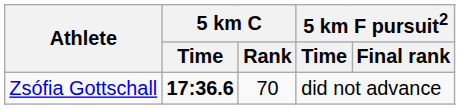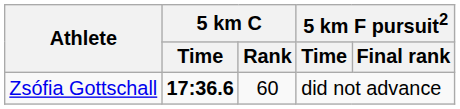Zsófia Gottschall | 5 km C / Rank: 70 -> 60
